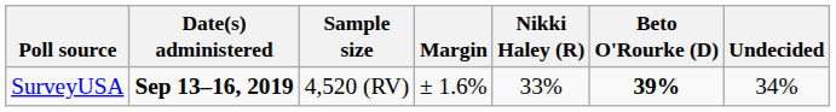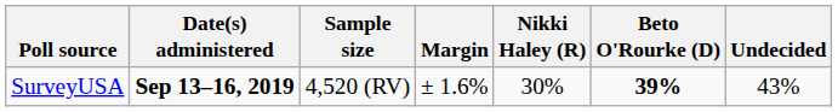SurveyUSA | Nikki Haley (R): 33% -> 30%
SurveyUSA | Undecided: 34% -> 43%
